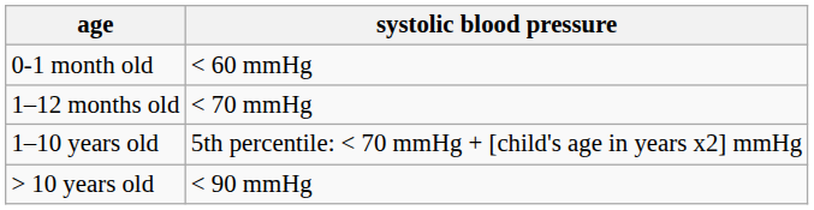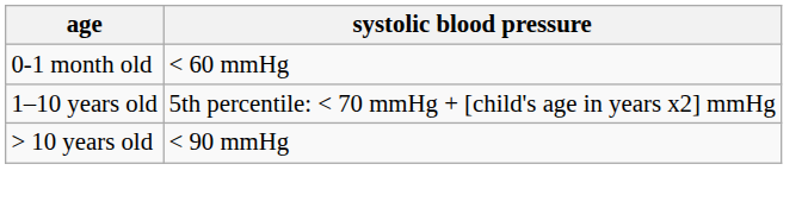- row: 1–12 months old | < 70 mmHg
